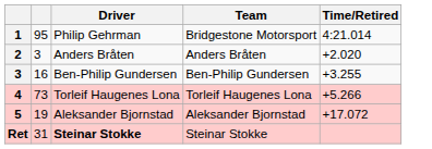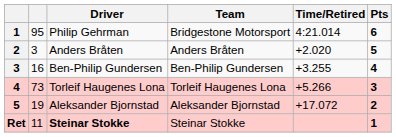+ column: Pts | 6 | 5 | 4 | 3 | 2 | 1
Ret | column 2: 31 -> 11
